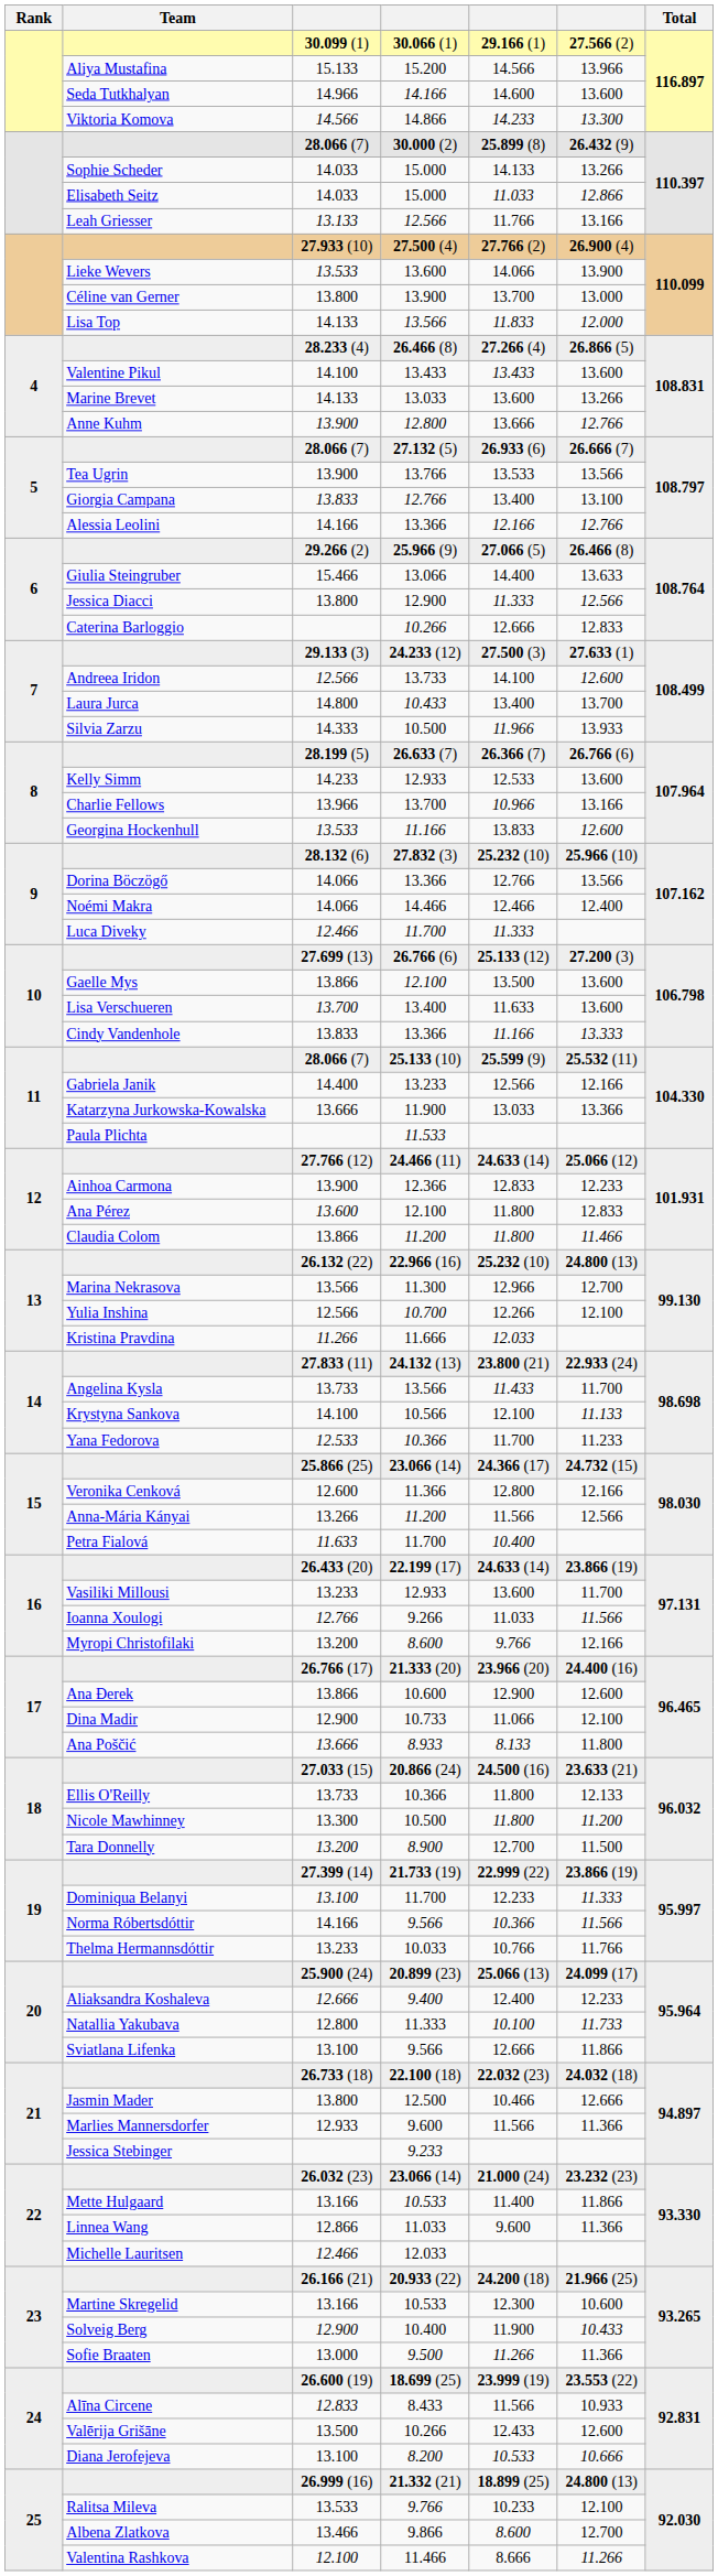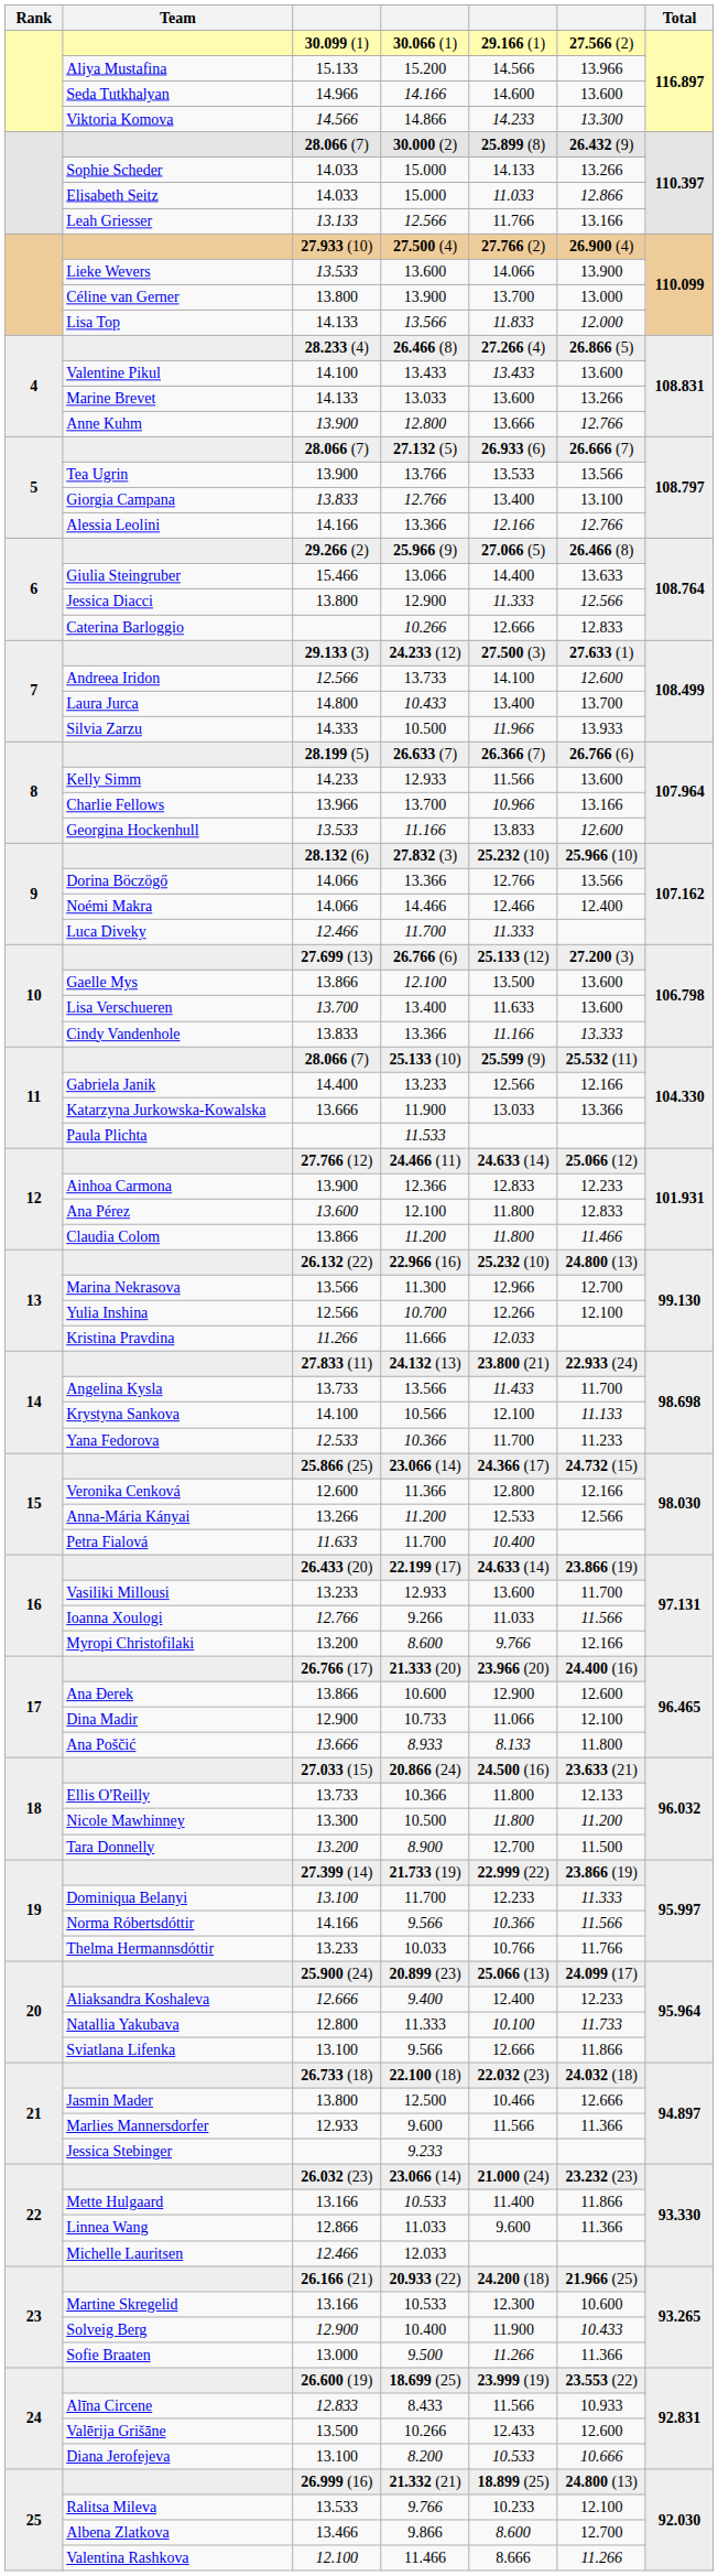Kelly Simm / 12.933 | column 5: 12.533 -> 11.566
Anna-Mária Kányai / 11.200 | column 5: 11.566 -> 12.533
